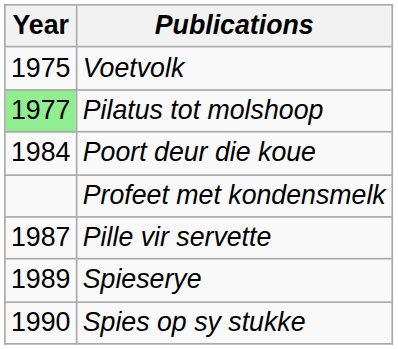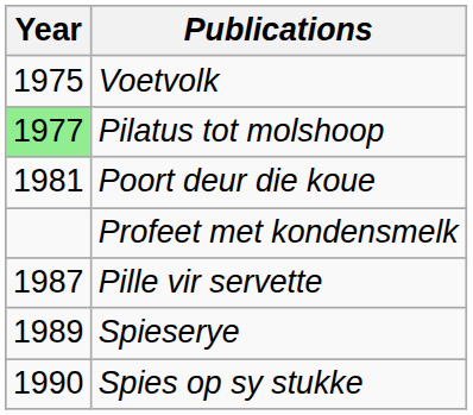Poort deur die koue | Year: 1984 -> 1981
